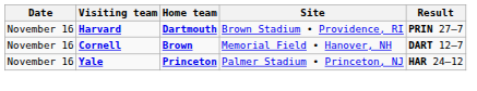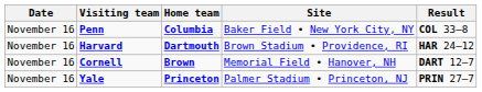+ row: November 16 | Penn | Columbia | Baker Field • New York City, NY | COL 33–8
Harvard | Result: PRIN 27–7 -> HAR 24–12
Yale | Result: HAR 24–12 -> PRIN 27–7
